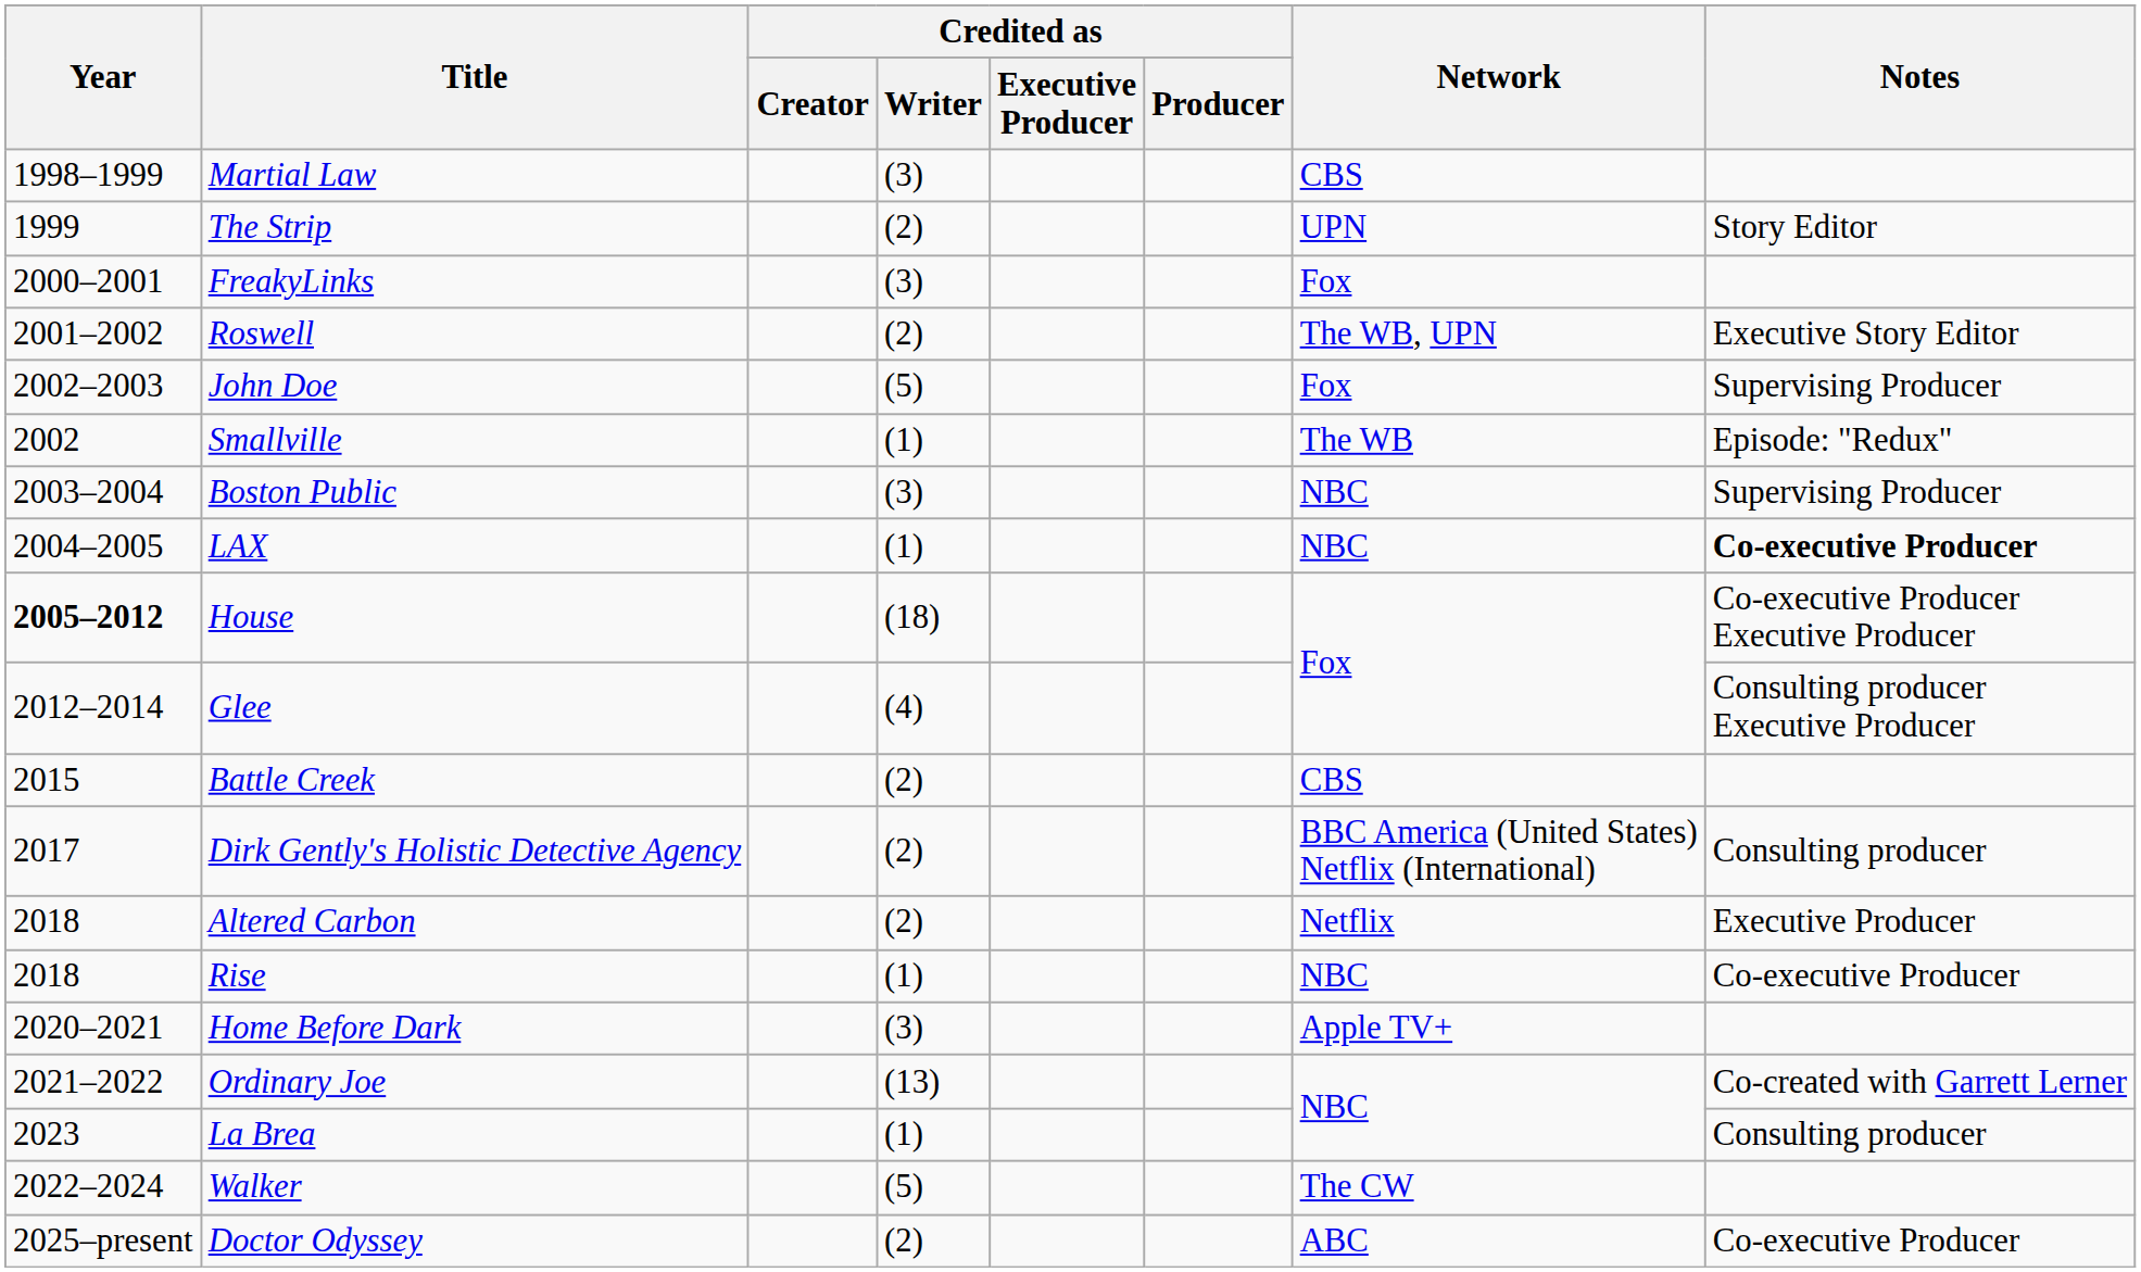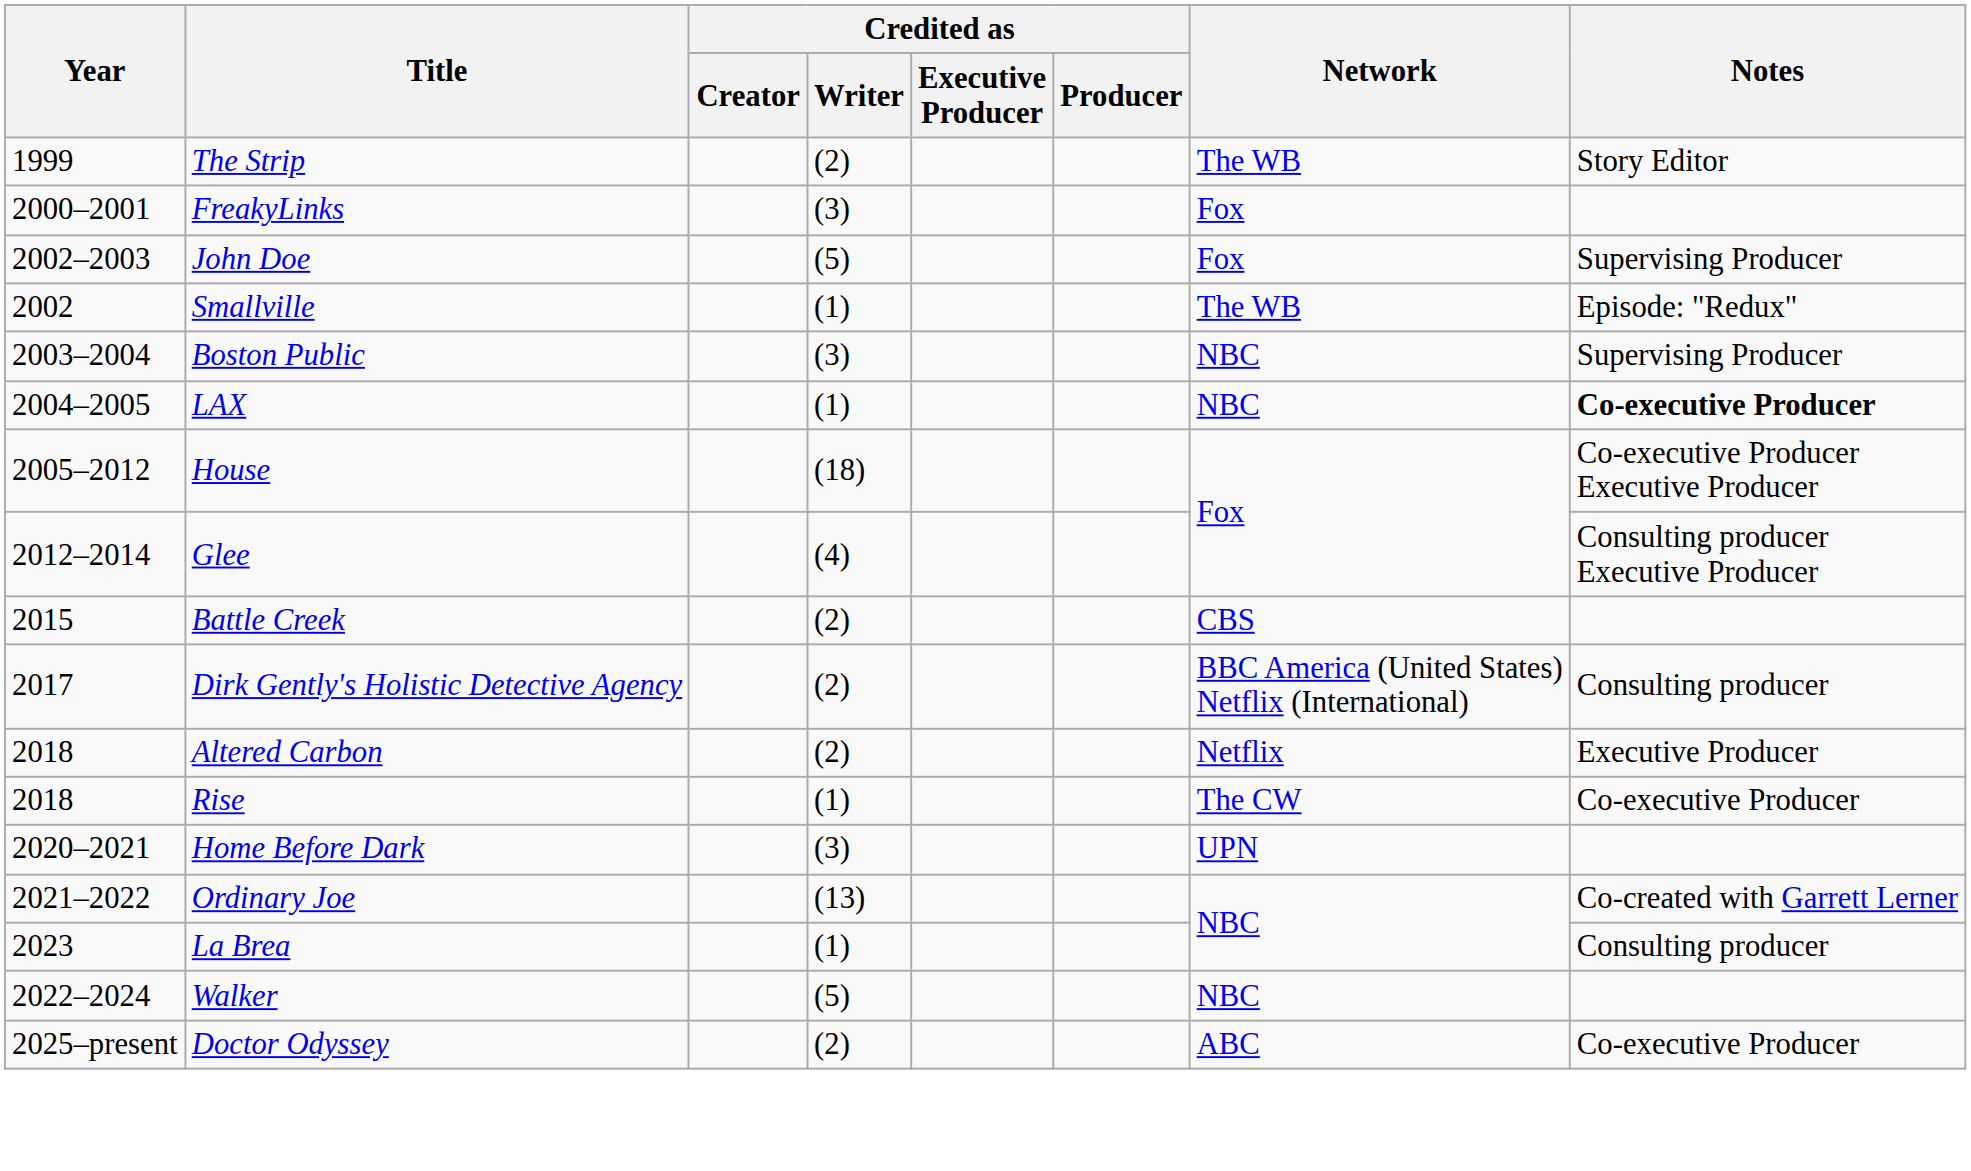- row: 1998–1999 | Martial Law | (3) | CBS
The Strip | Network: UPN -> The WB
- row: 2001–2002 | Roswell | (2) | The WB, UPN | Executive Story Editor
House | Year: bold -> normal
Rise | Network: NBC -> The CW
Home Before Dark | Network: Apple TV+ -> UPN
Walker | Network: The CW -> NBC
